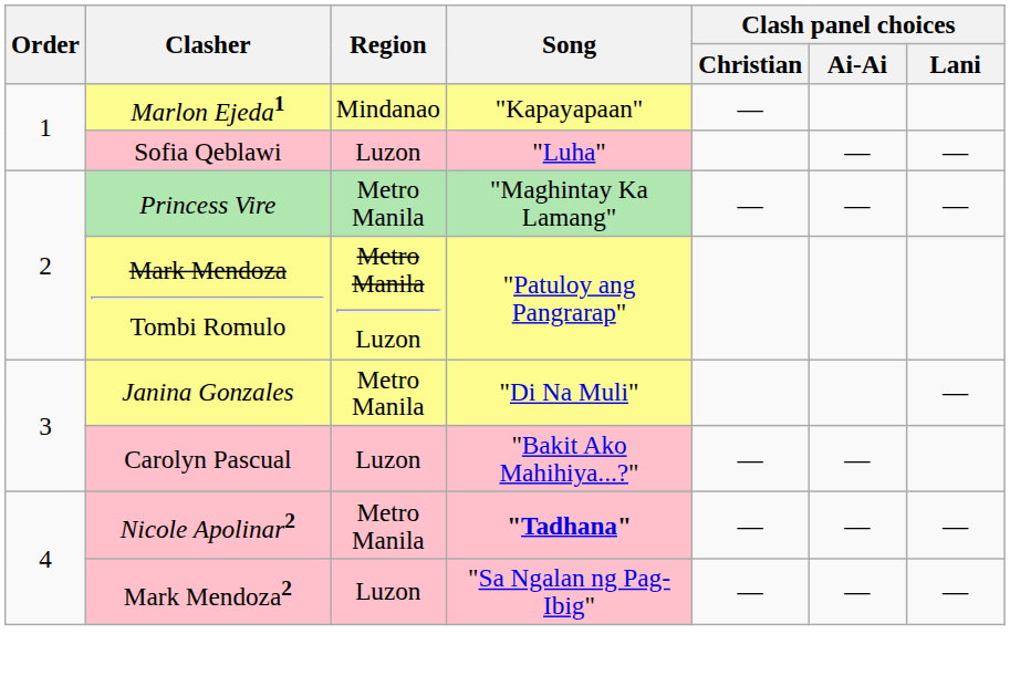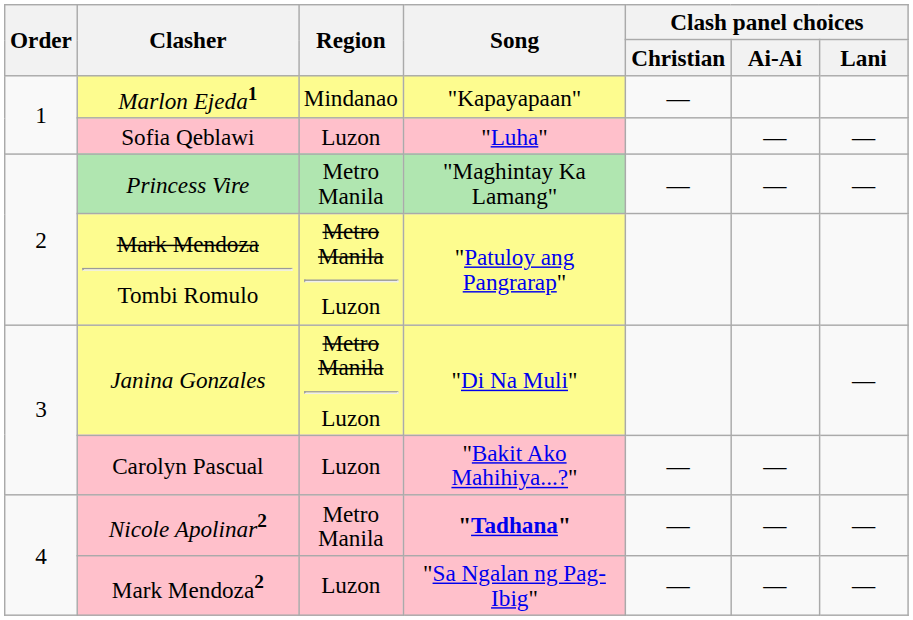Janina Gonzales | Region: Metro Manila -> Metro Manila Luzon
